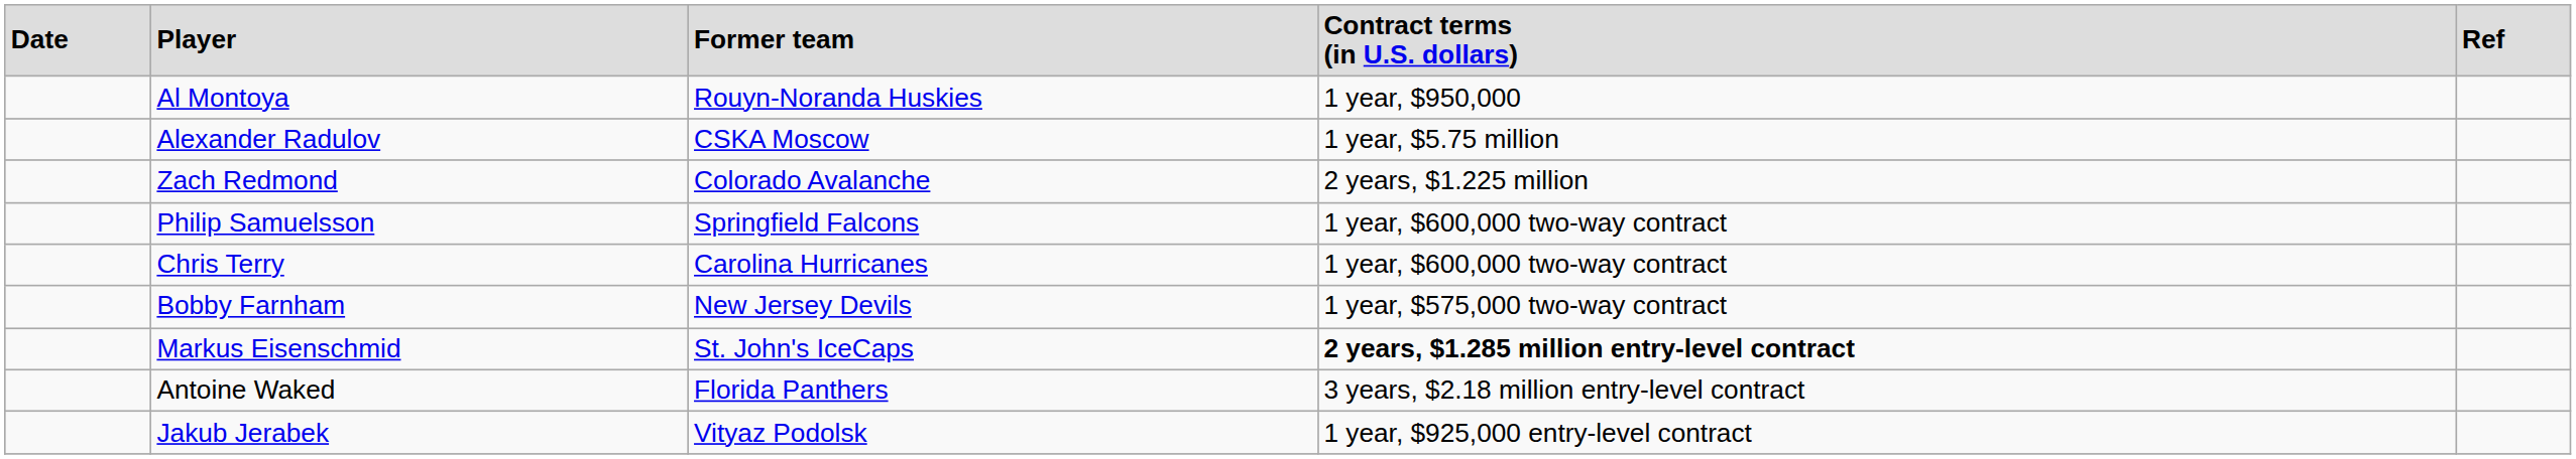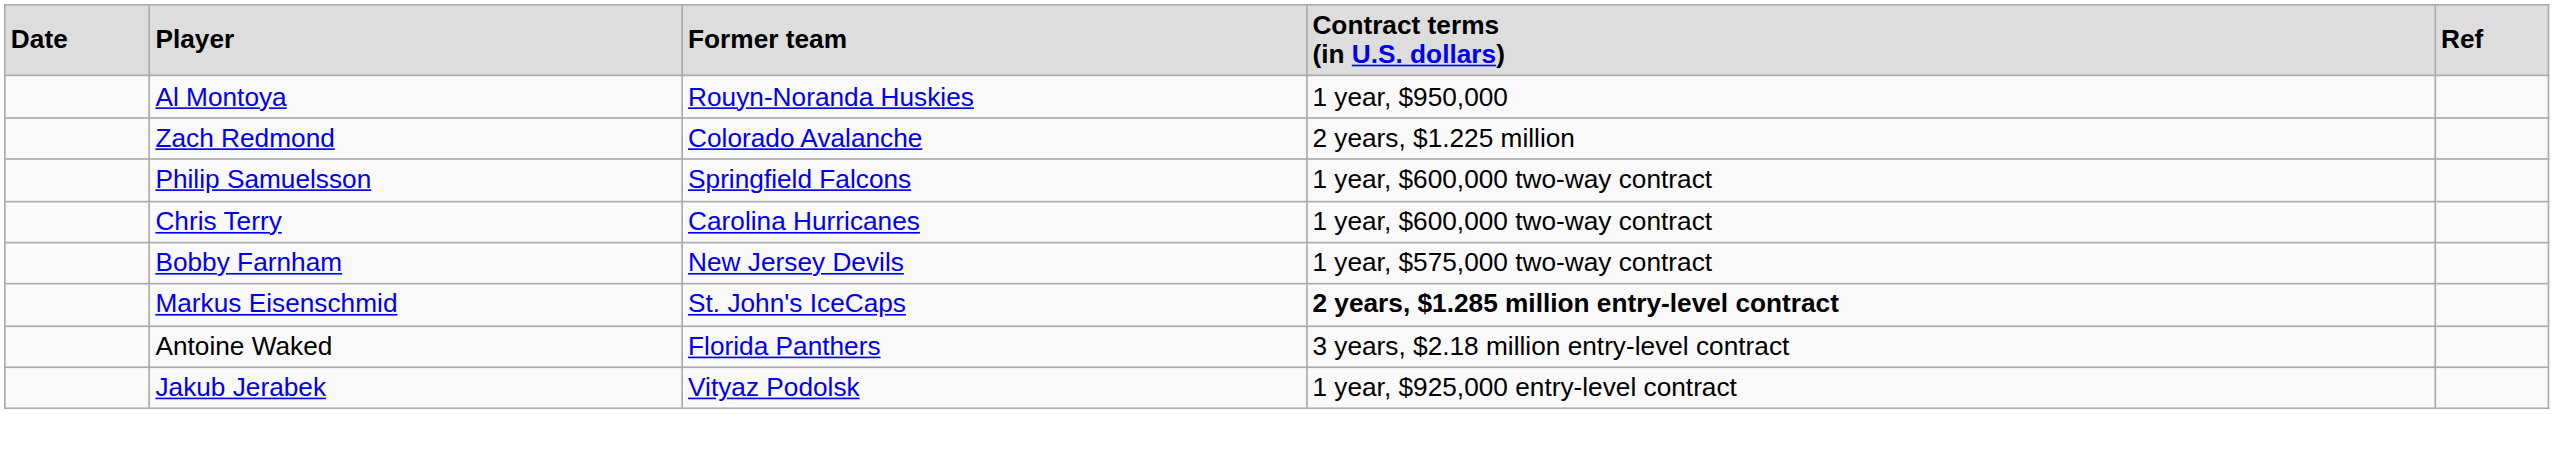- row: Alexander Radulov | CSKA Moscow | 1 year, $5.75 million
